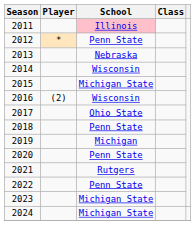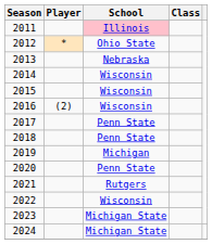2012 | School: Penn State -> Ohio State
2015 | School: Michigan State -> Wisconsin
2017 | School: Ohio State -> Penn State
2022 | School: Penn State -> Wisconsin
